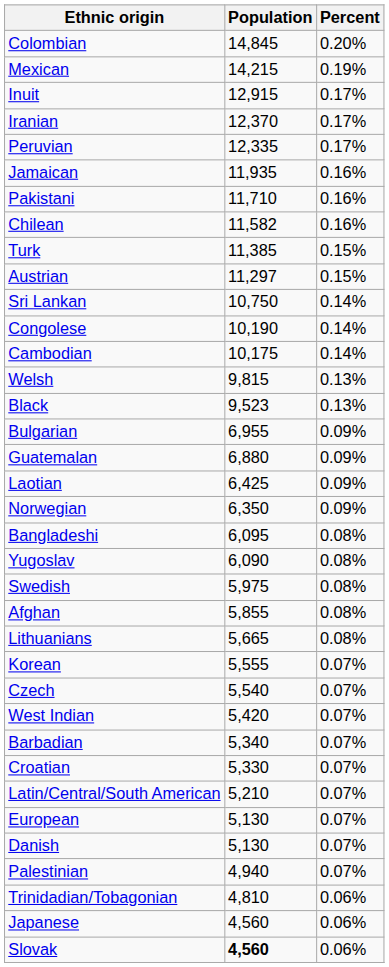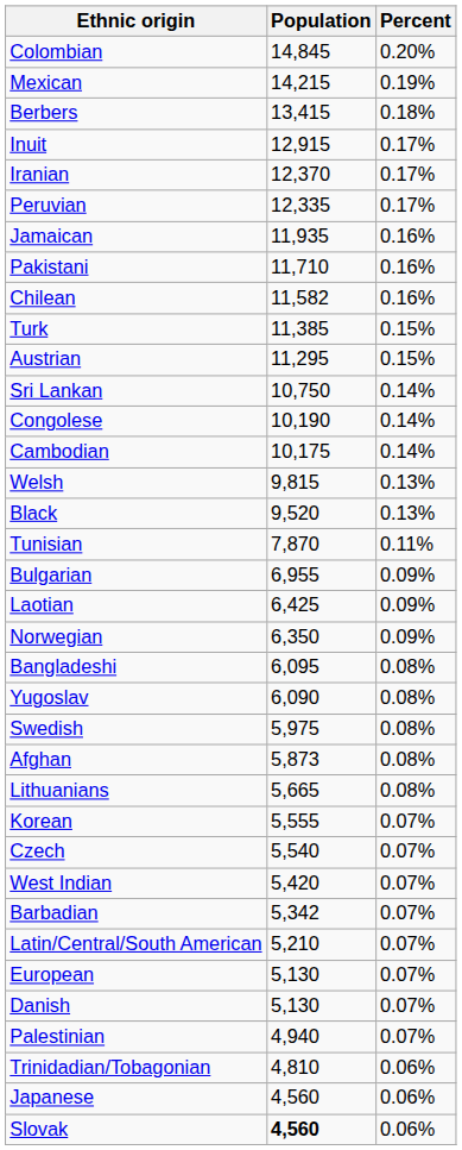+ row: Berbers | 13,415 | 0.18%
Austrian | Population: 11,297 -> 11,295
Black | Population: 9,523 -> 9,520
+ row: Tunisian | 7,870 | 0.11%
- row: Guatemalan | 6,880 | 0.09%
Afghan | Population: 5,855 -> 5,873
Barbadian | Population: 5,340 -> 5,342
- row: Croatian | 5,330 | 0.07%
